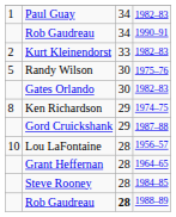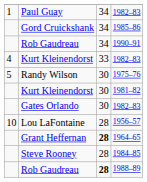+ row: Gord Cruickshank | 34 | 1985–86
Kurt Kleinendorst / 1982–83 | column 1: 2 -> 4
+ row: Kurt Kleinendorst | 30 | 1981–82
- row: 8 | Ken Richardson | 29 | 1974–75
- row: Gord Cruickshank | 29 | 1987–88
1964–65 | column 3: normal -> bold
